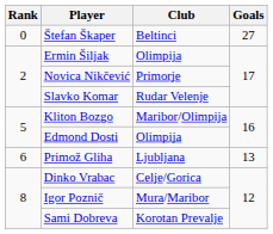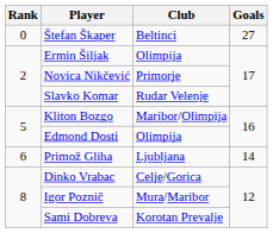Primož Gliha | Goals: 13 -> 14
